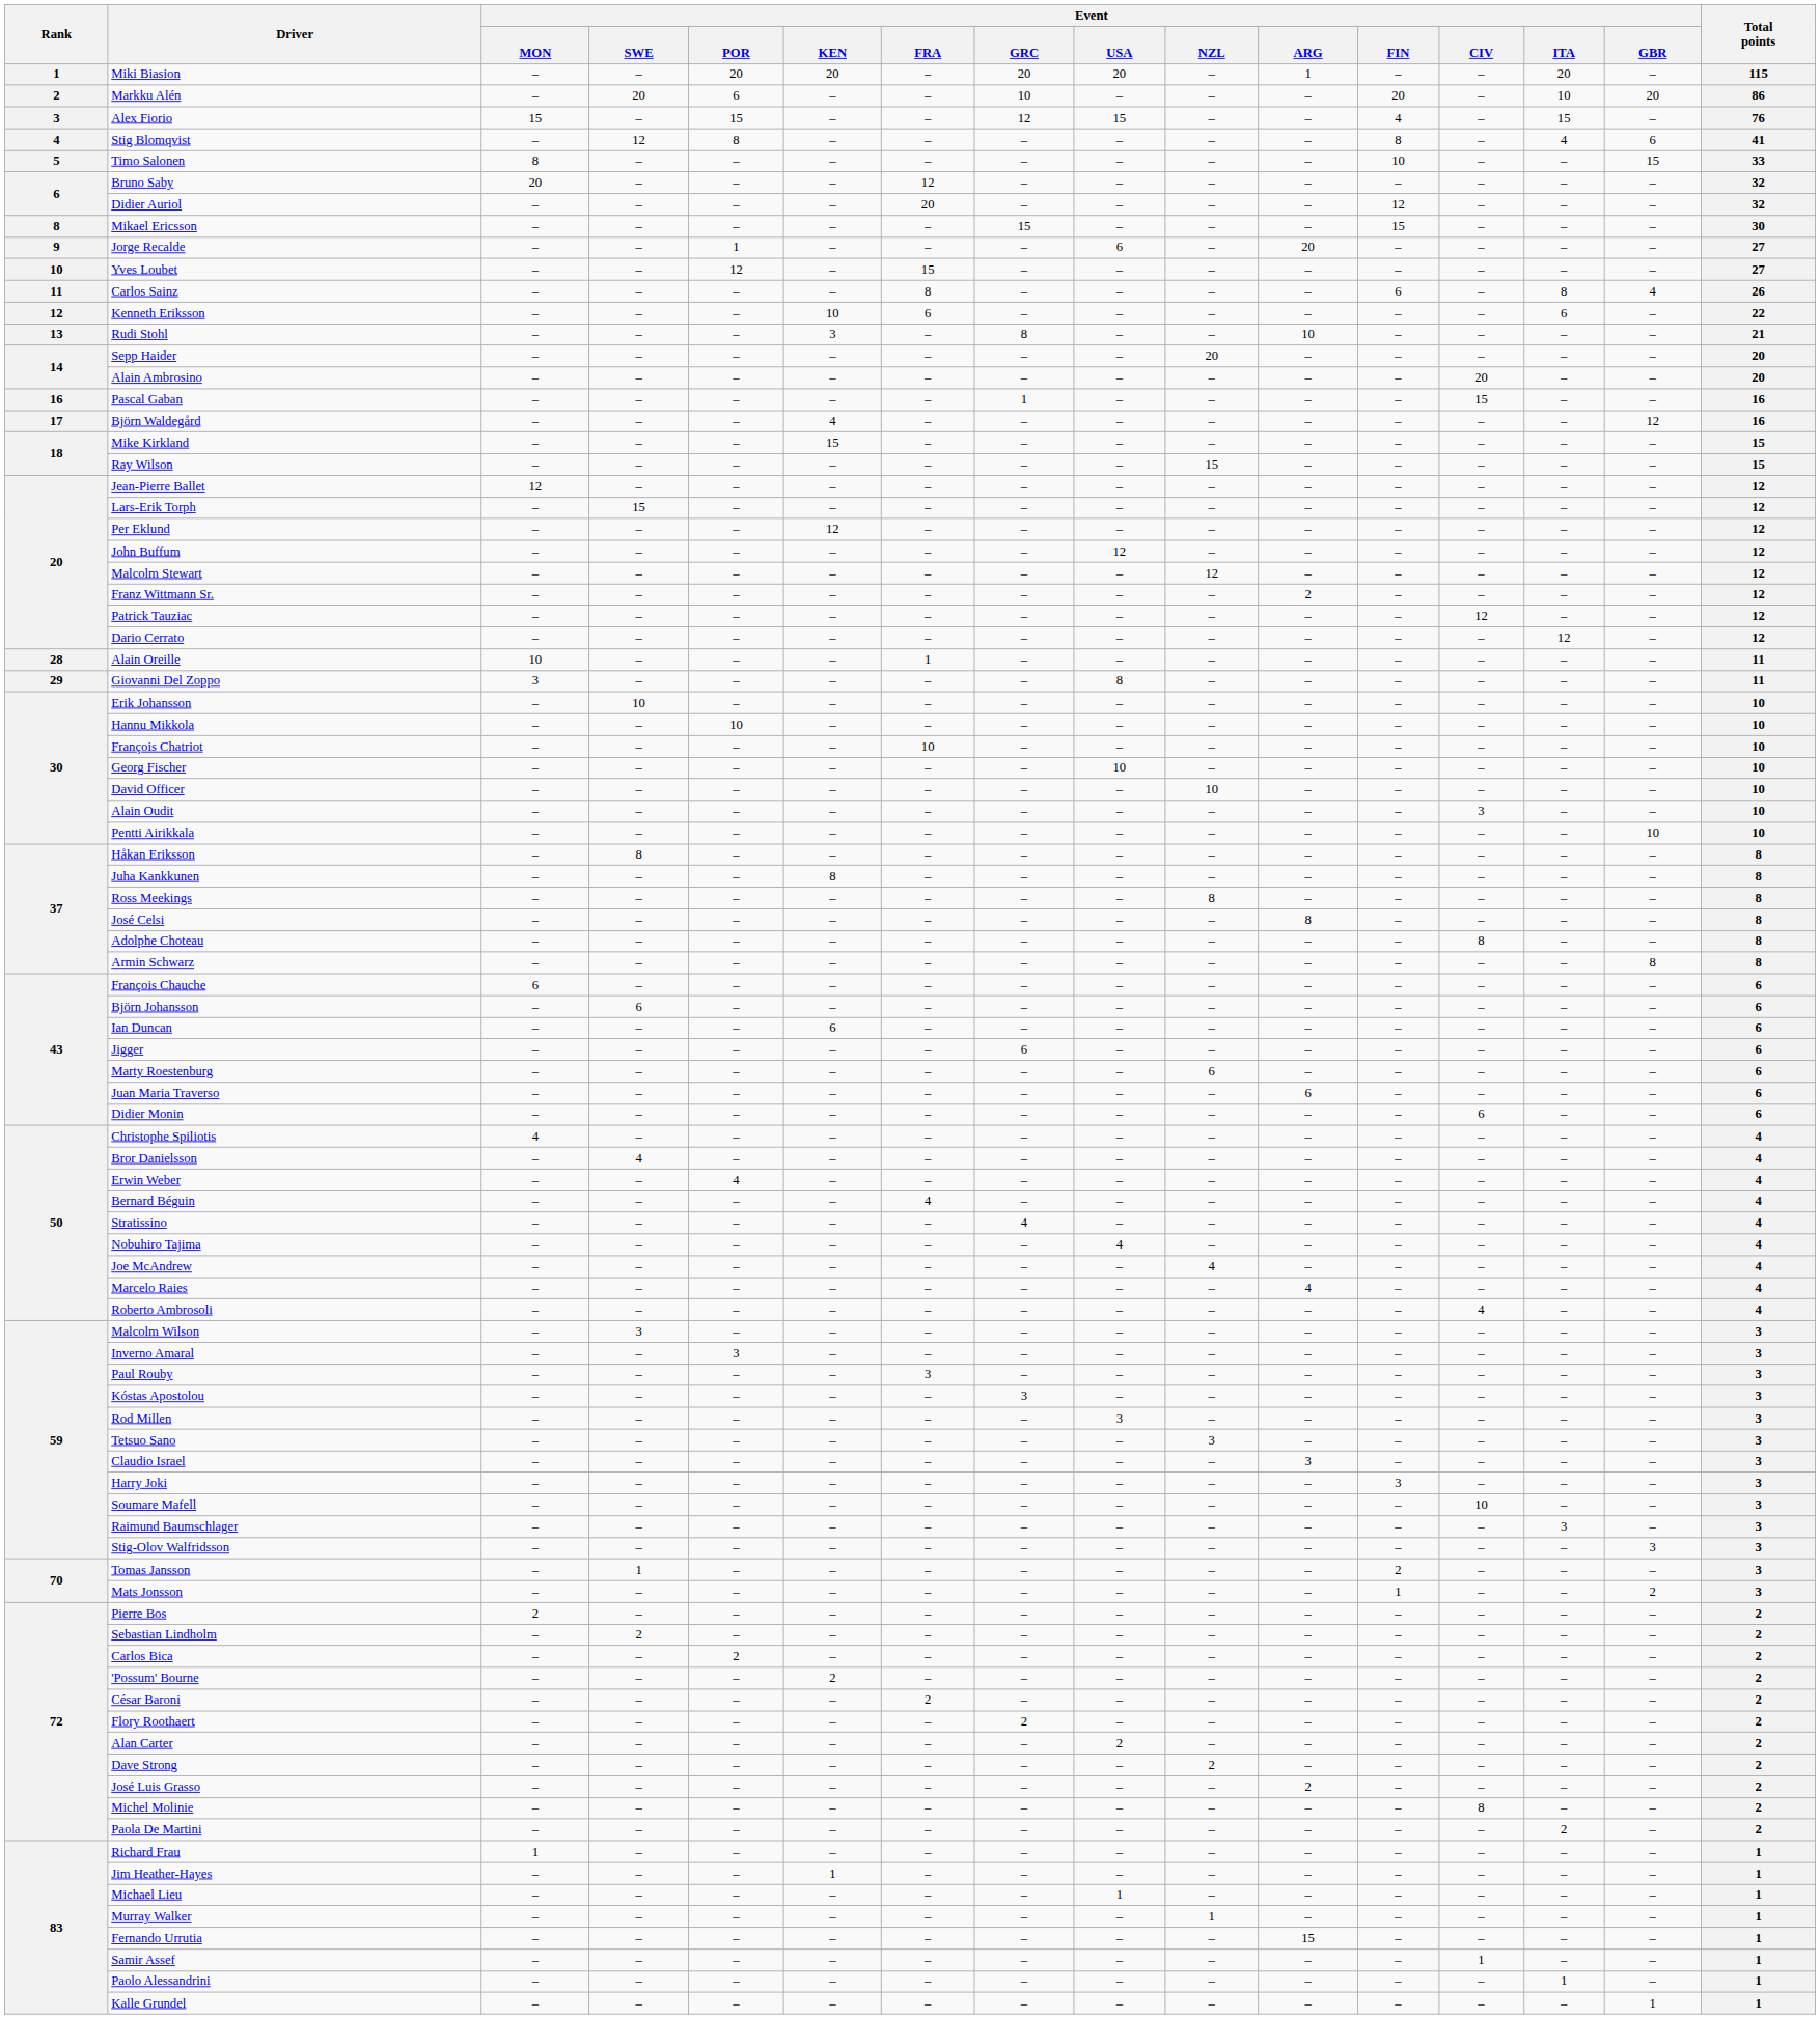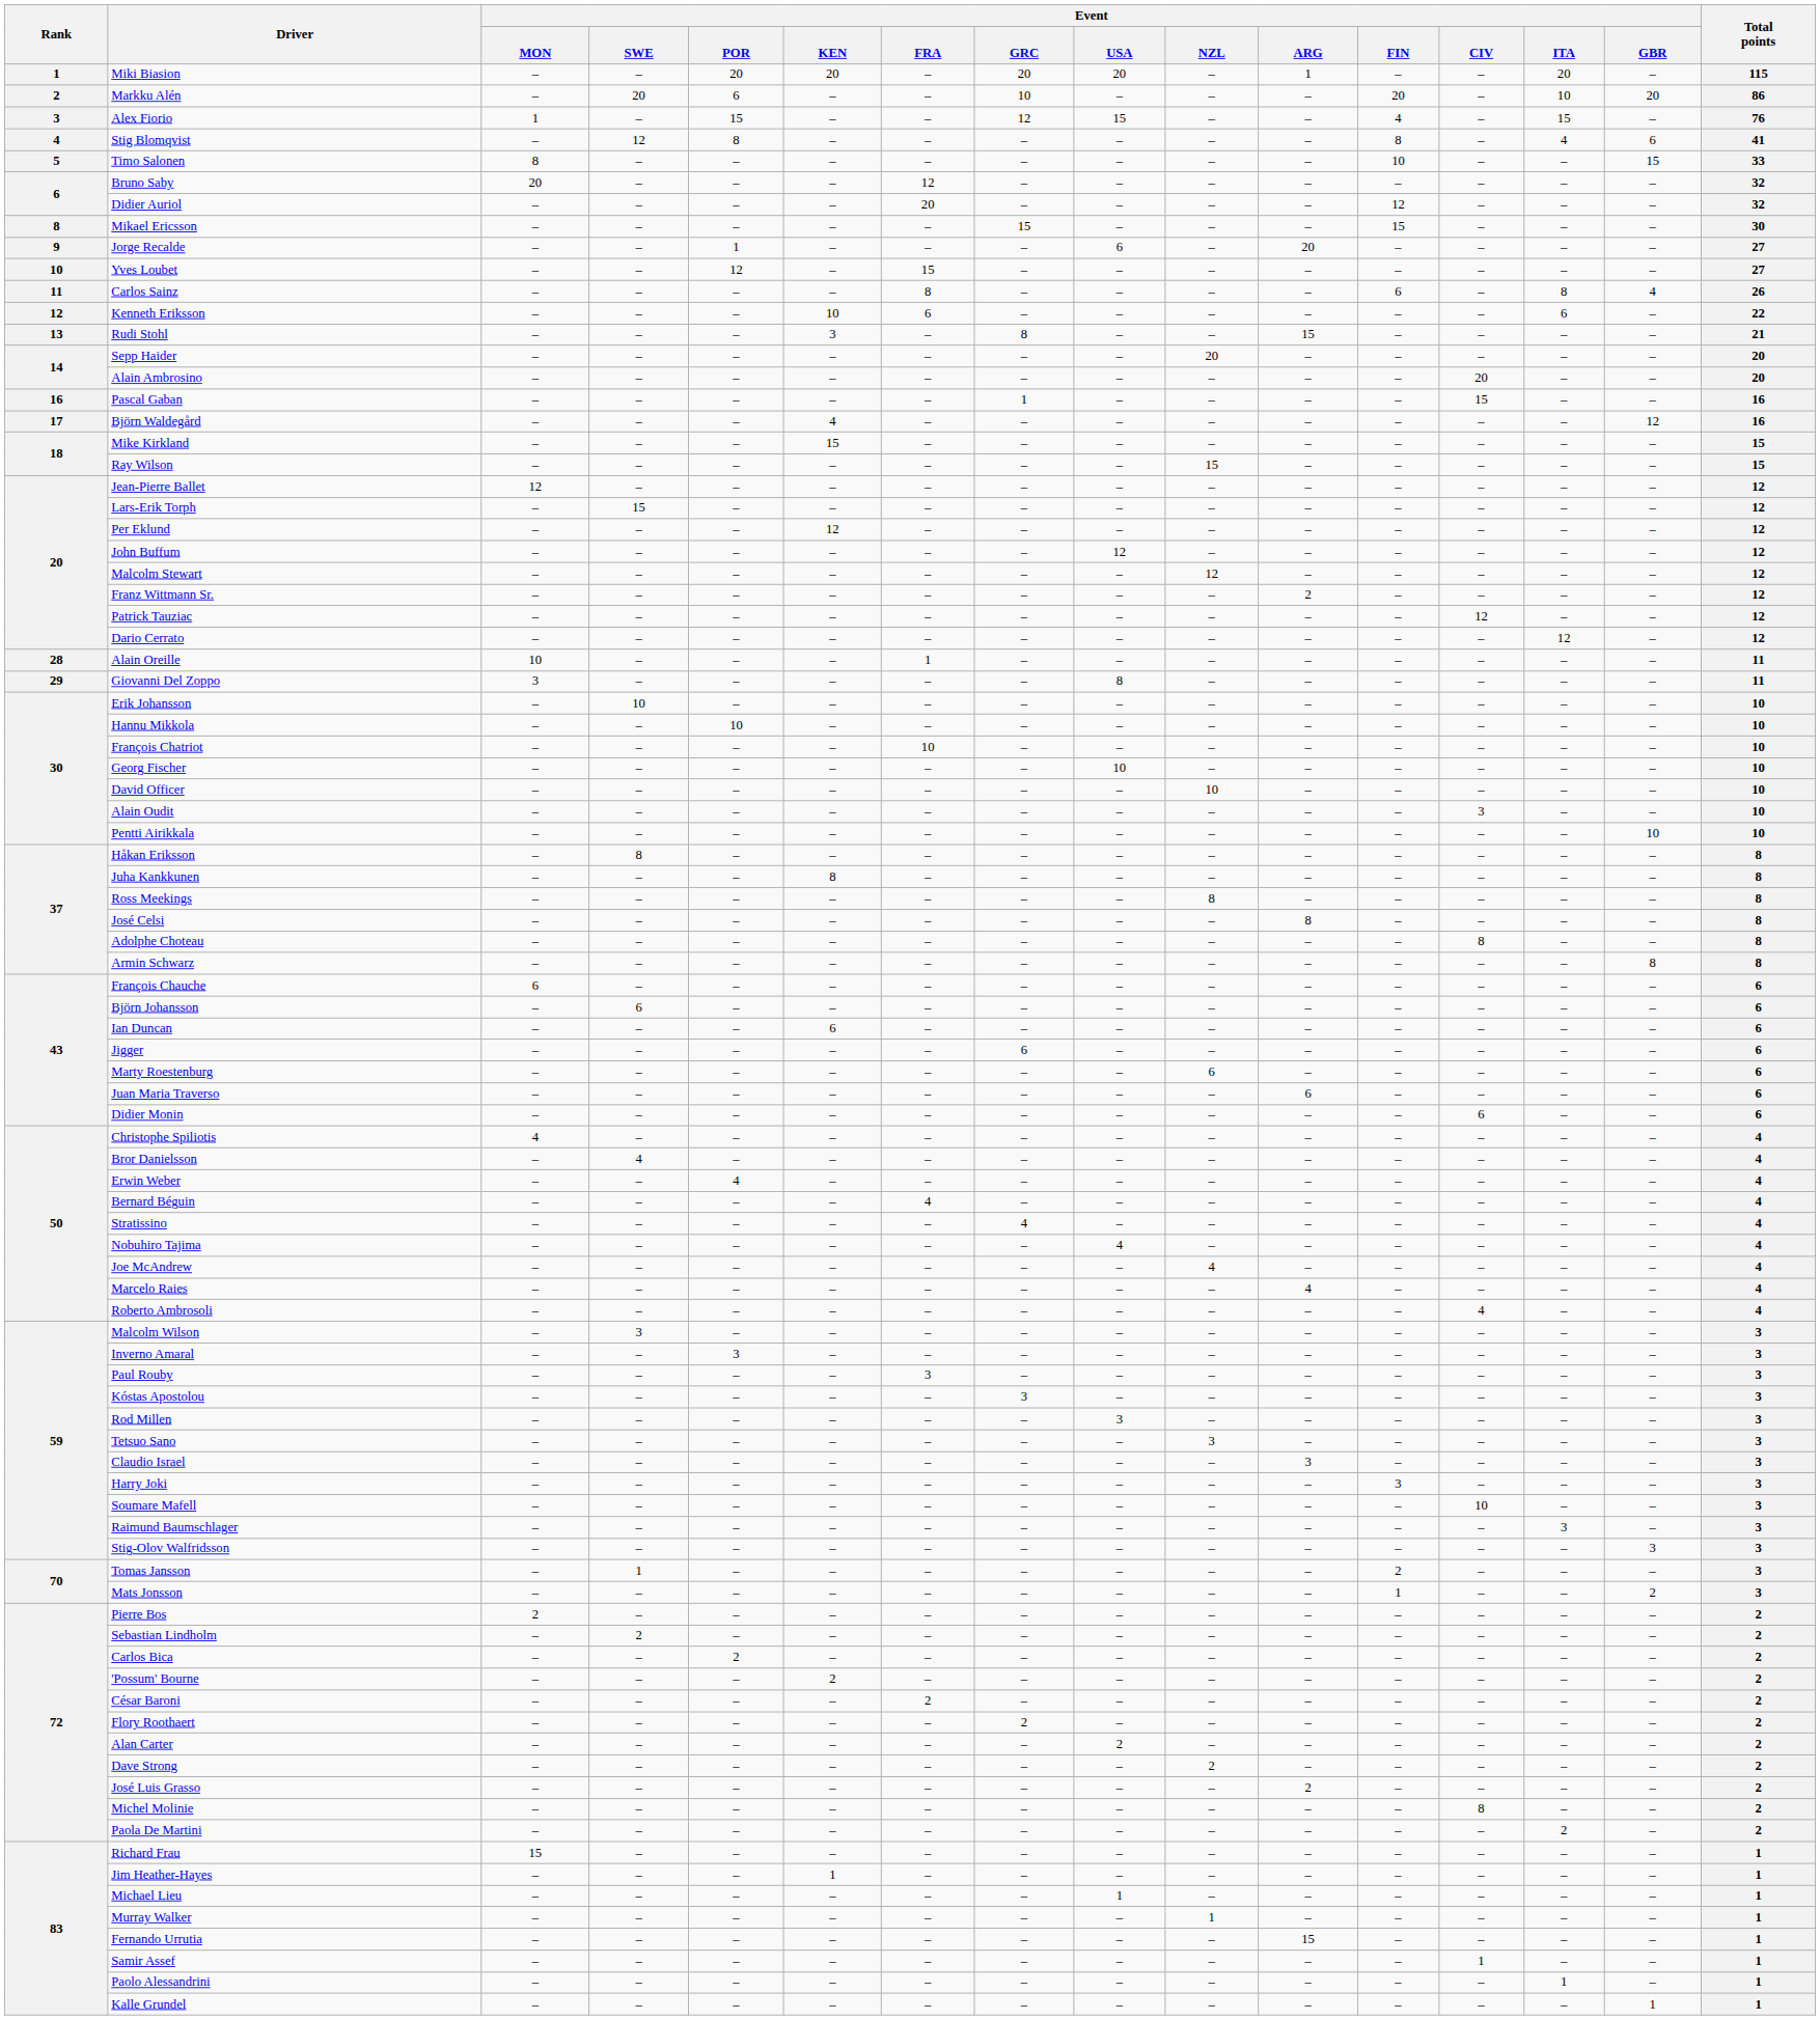Alex Fiorio | Event / MON: 15 -> 1
Rudi Stohl | Event / ARG: 10 -> 15
Richard Frau | Event / MON: 1 -> 15
